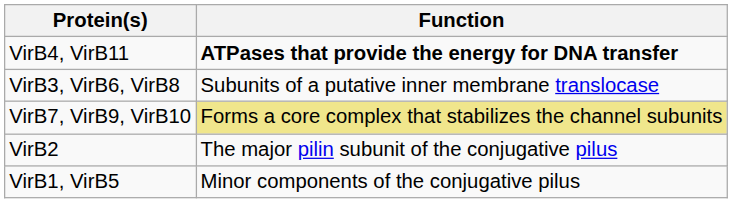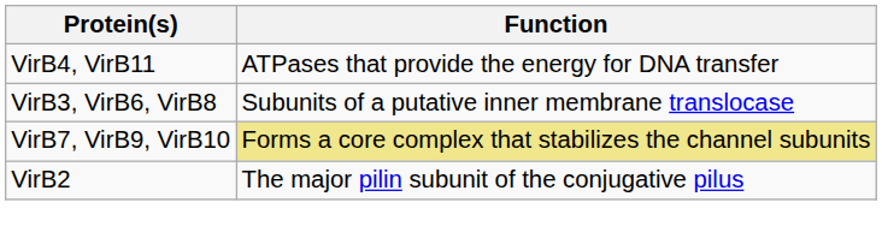VirB4, VirB11 | Function: bold -> normal
- row: VirB1, VirB5 | Minor components of the conjugative pilus
